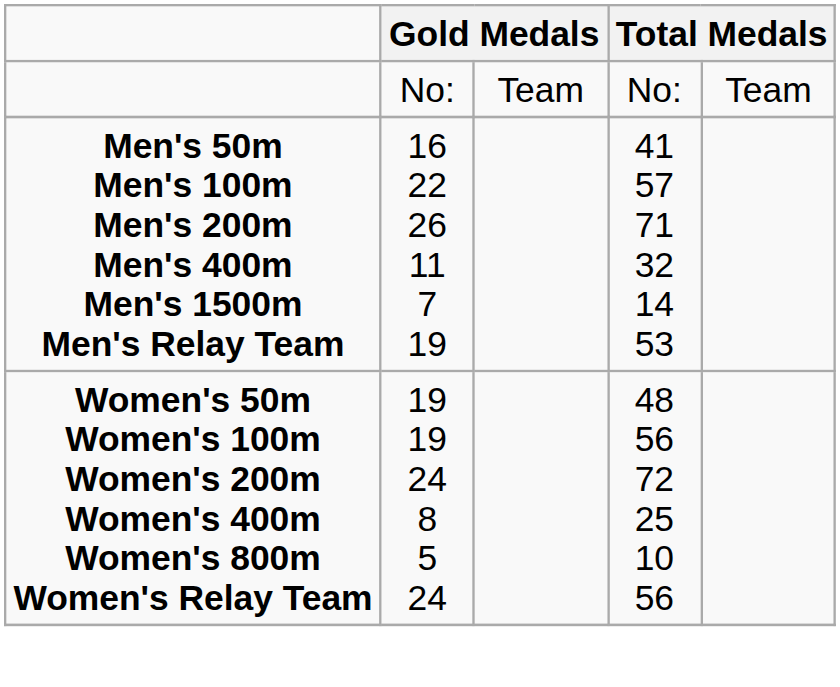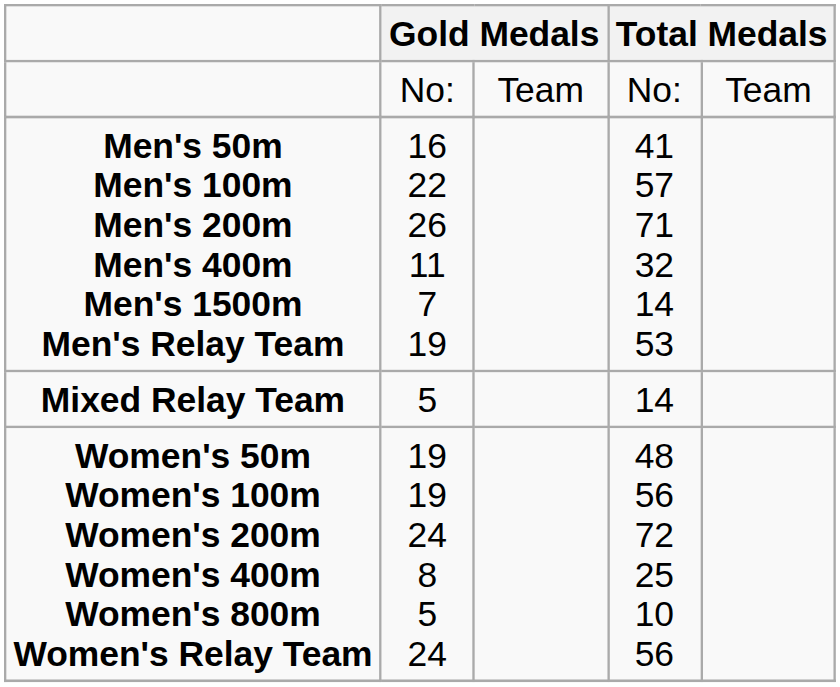+ row: Mixed Relay Team | 5 | 14
